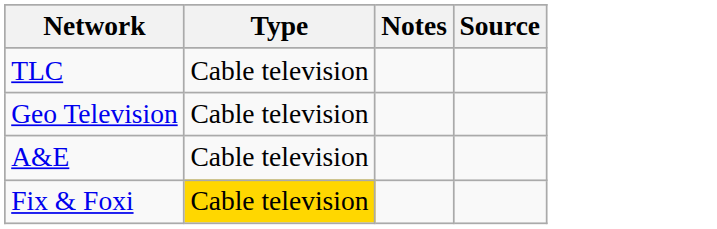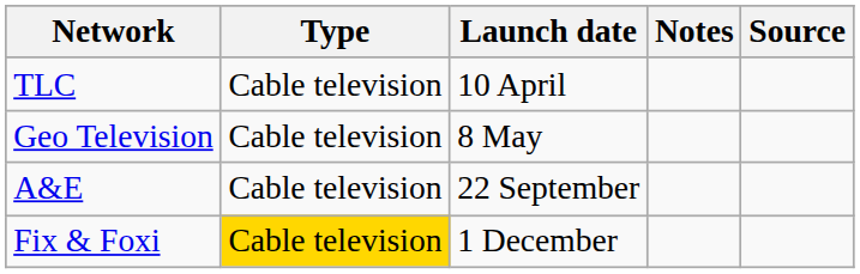+ column: Launch date | 10 April | 8 May | 22 September | 1 December
